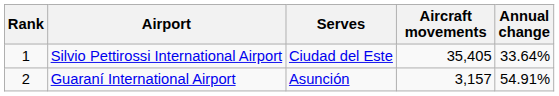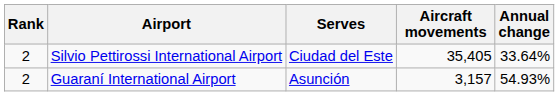Silvio Pettirossi International Airport | Rank: 1 -> 2
Guaraní International Airport | Annual change: 54.91% -> 54.93%
